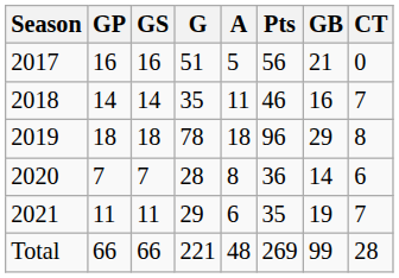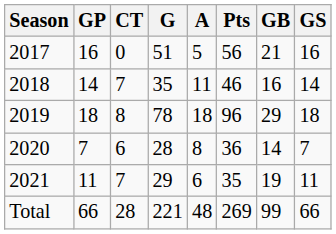columns swapped: GS <-> CT
